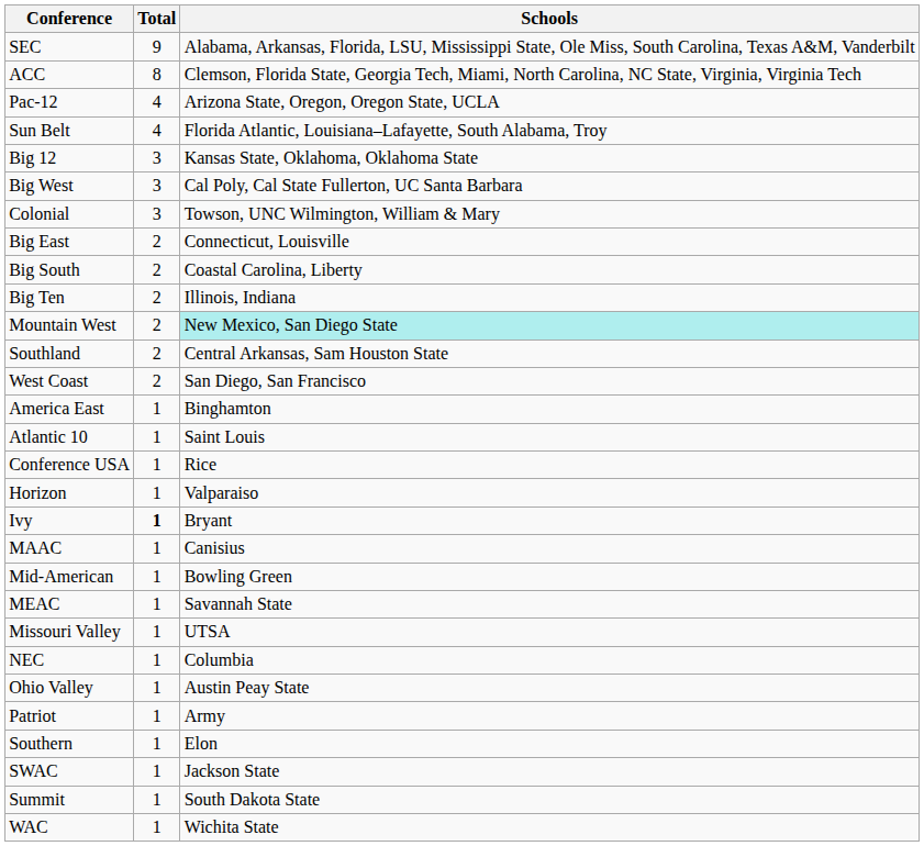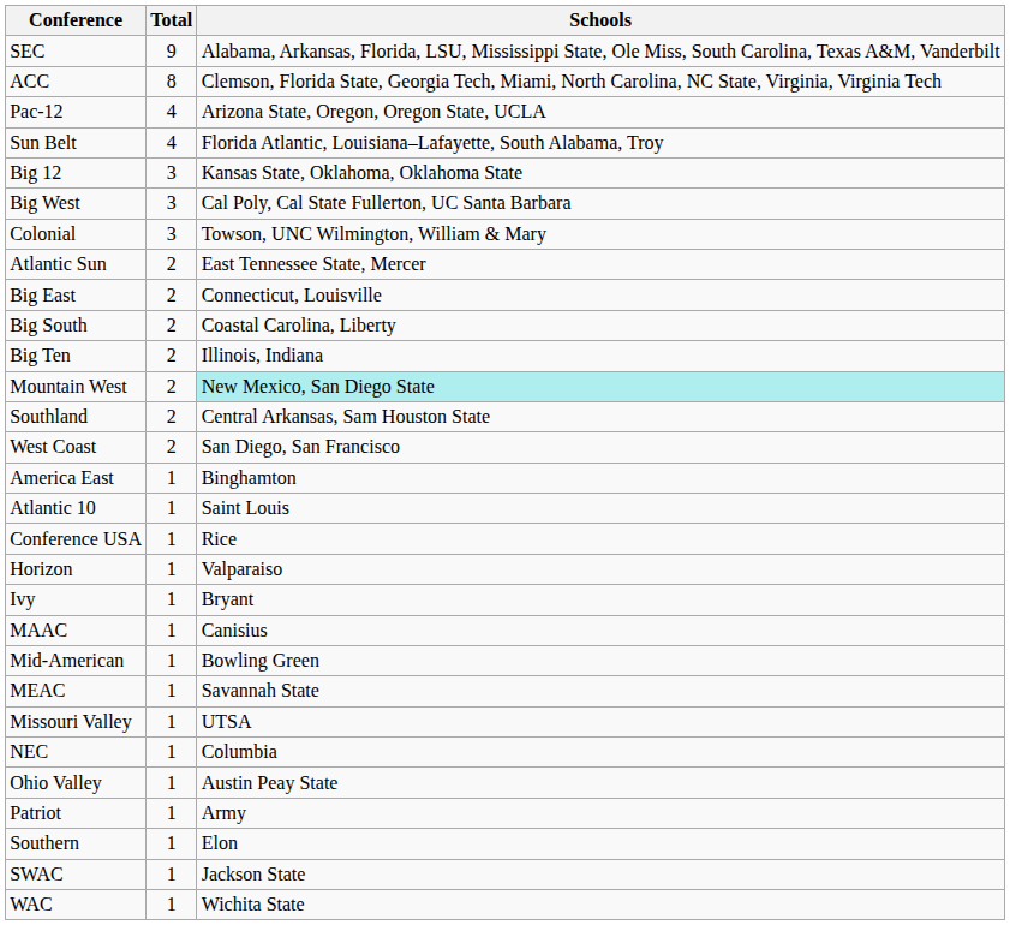+ row: Atlantic Sun | 2 | East Tennessee State, Mercer
Ivy | Total: bold -> normal
- row: Summit | 1 | South Dakota State
